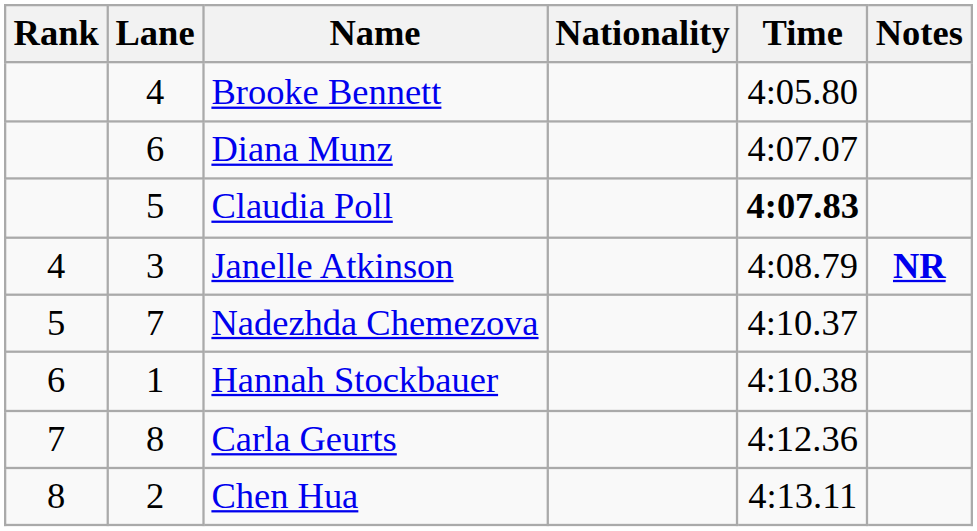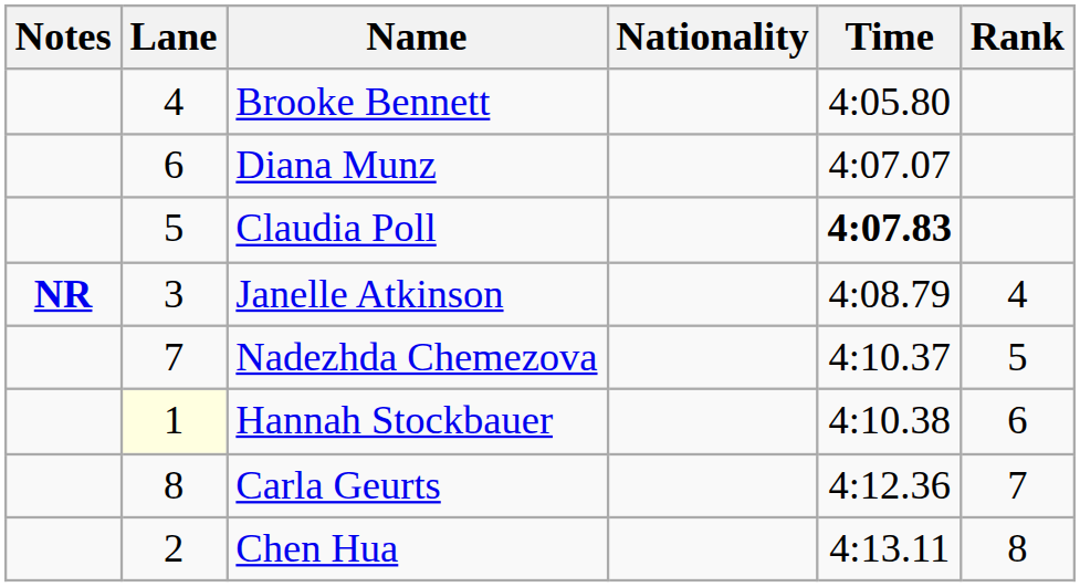columns swapped: Rank <-> Notes
Hannah Stockbauer | Lane: no background -> lightyellow background
